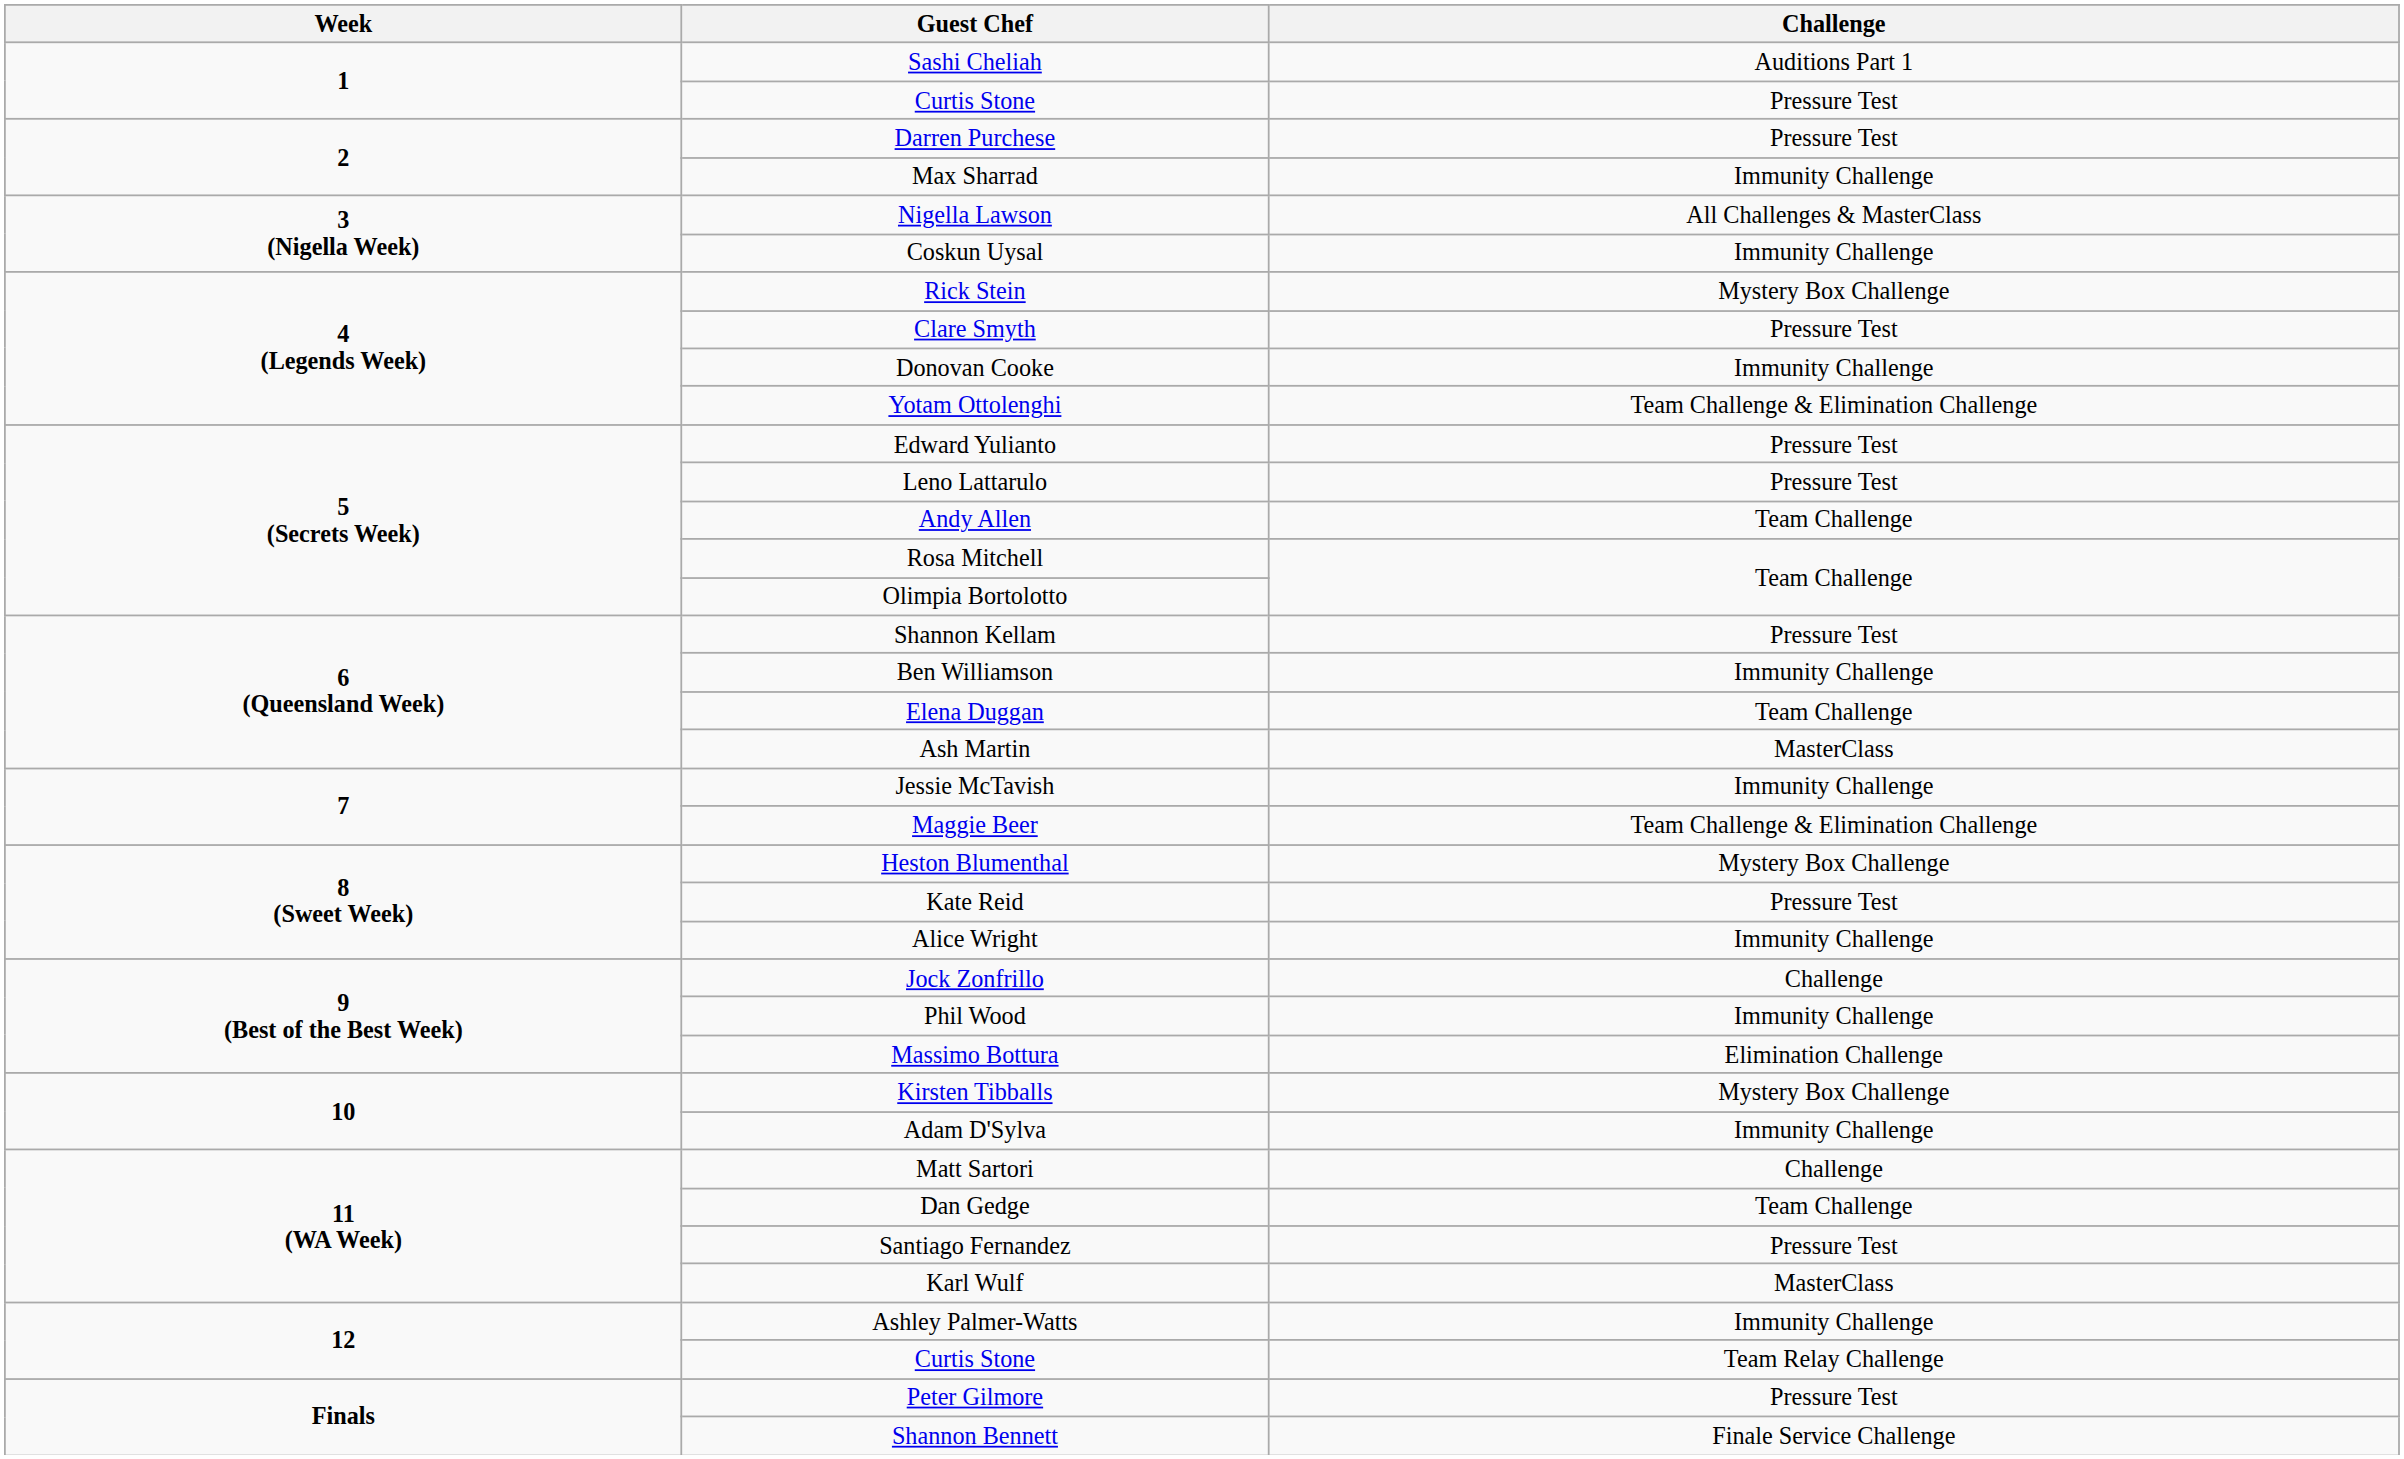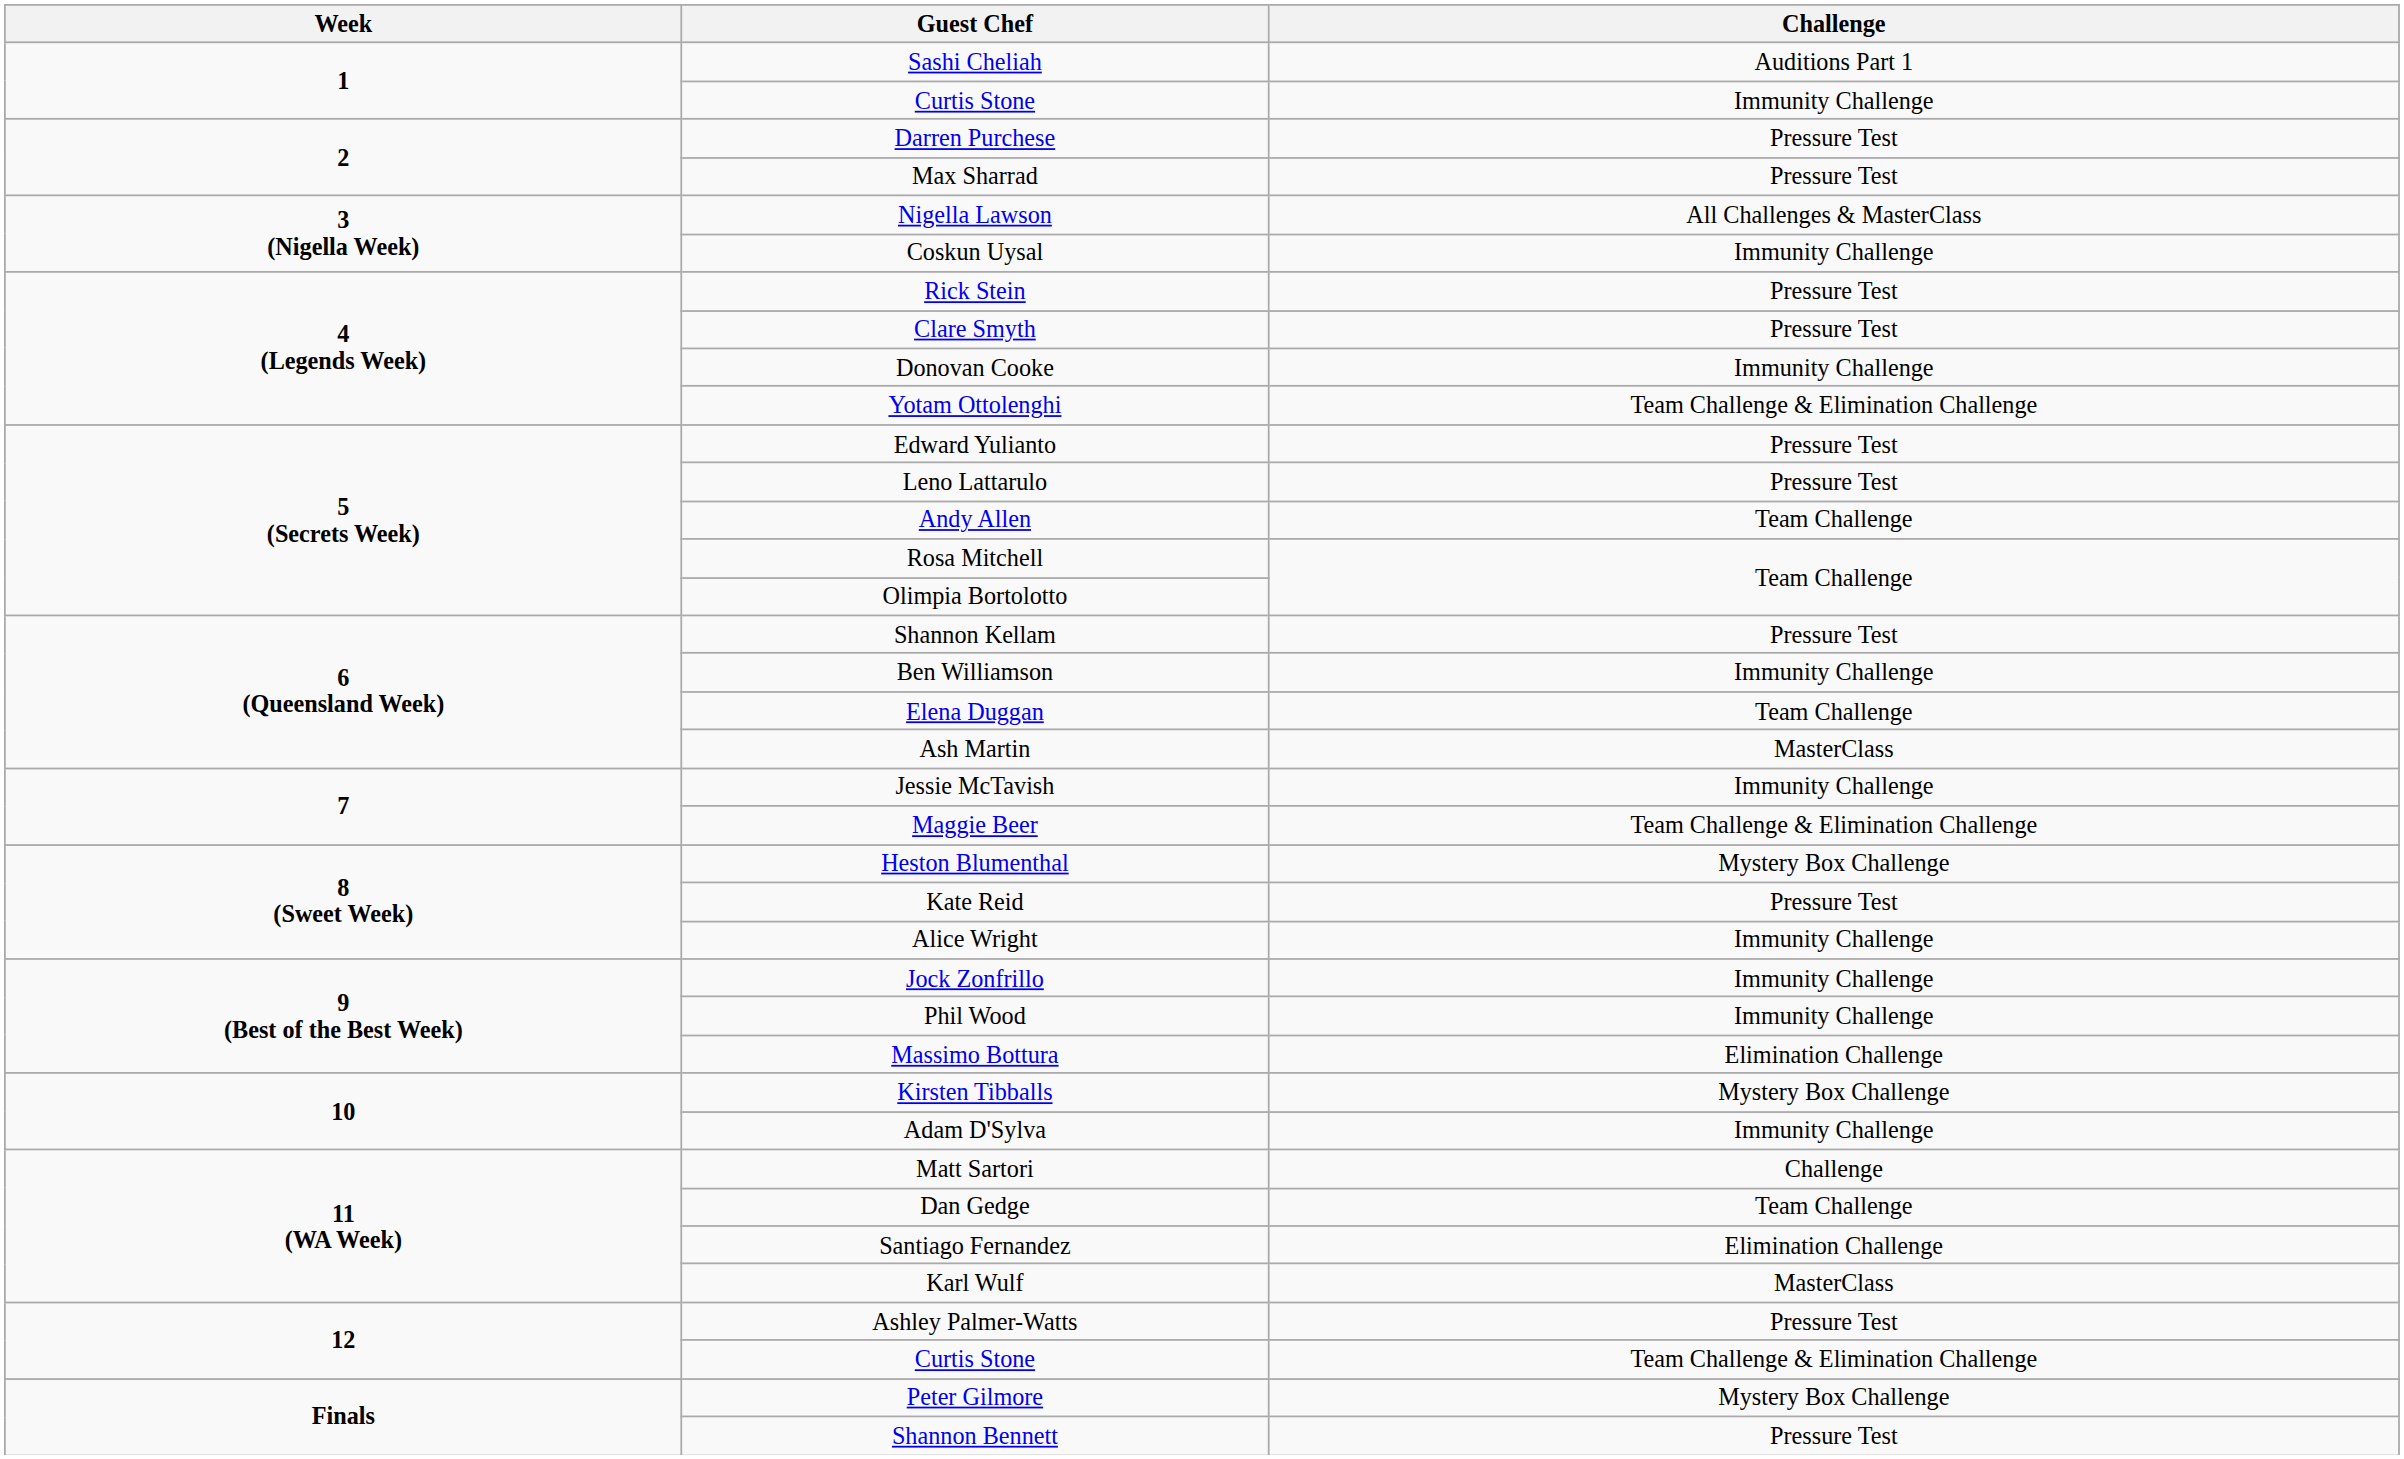1 / Curtis Stone | Challenge: Pressure Test -> Immunity Challenge
Max Sharrad | Challenge: Immunity Challenge -> Pressure Test
Rick Stein | Challenge: Mystery Box Challenge -> Pressure Test
Jock Zonfrillo | Challenge: Challenge -> Immunity Challenge
Santiago Fernandez | Challenge: Pressure Test -> Elimination Challenge
Ashley Palmer-Watts | Challenge: Immunity Challenge -> Pressure Test
12 / Curtis Stone | Challenge: Team Relay Challenge -> Team Challenge & Elimination Challenge
Peter Gilmore | Challenge: Pressure Test -> Mystery Box Challenge
Shannon Bennett | Challenge: Finale Service Challenge -> Pressure Test
